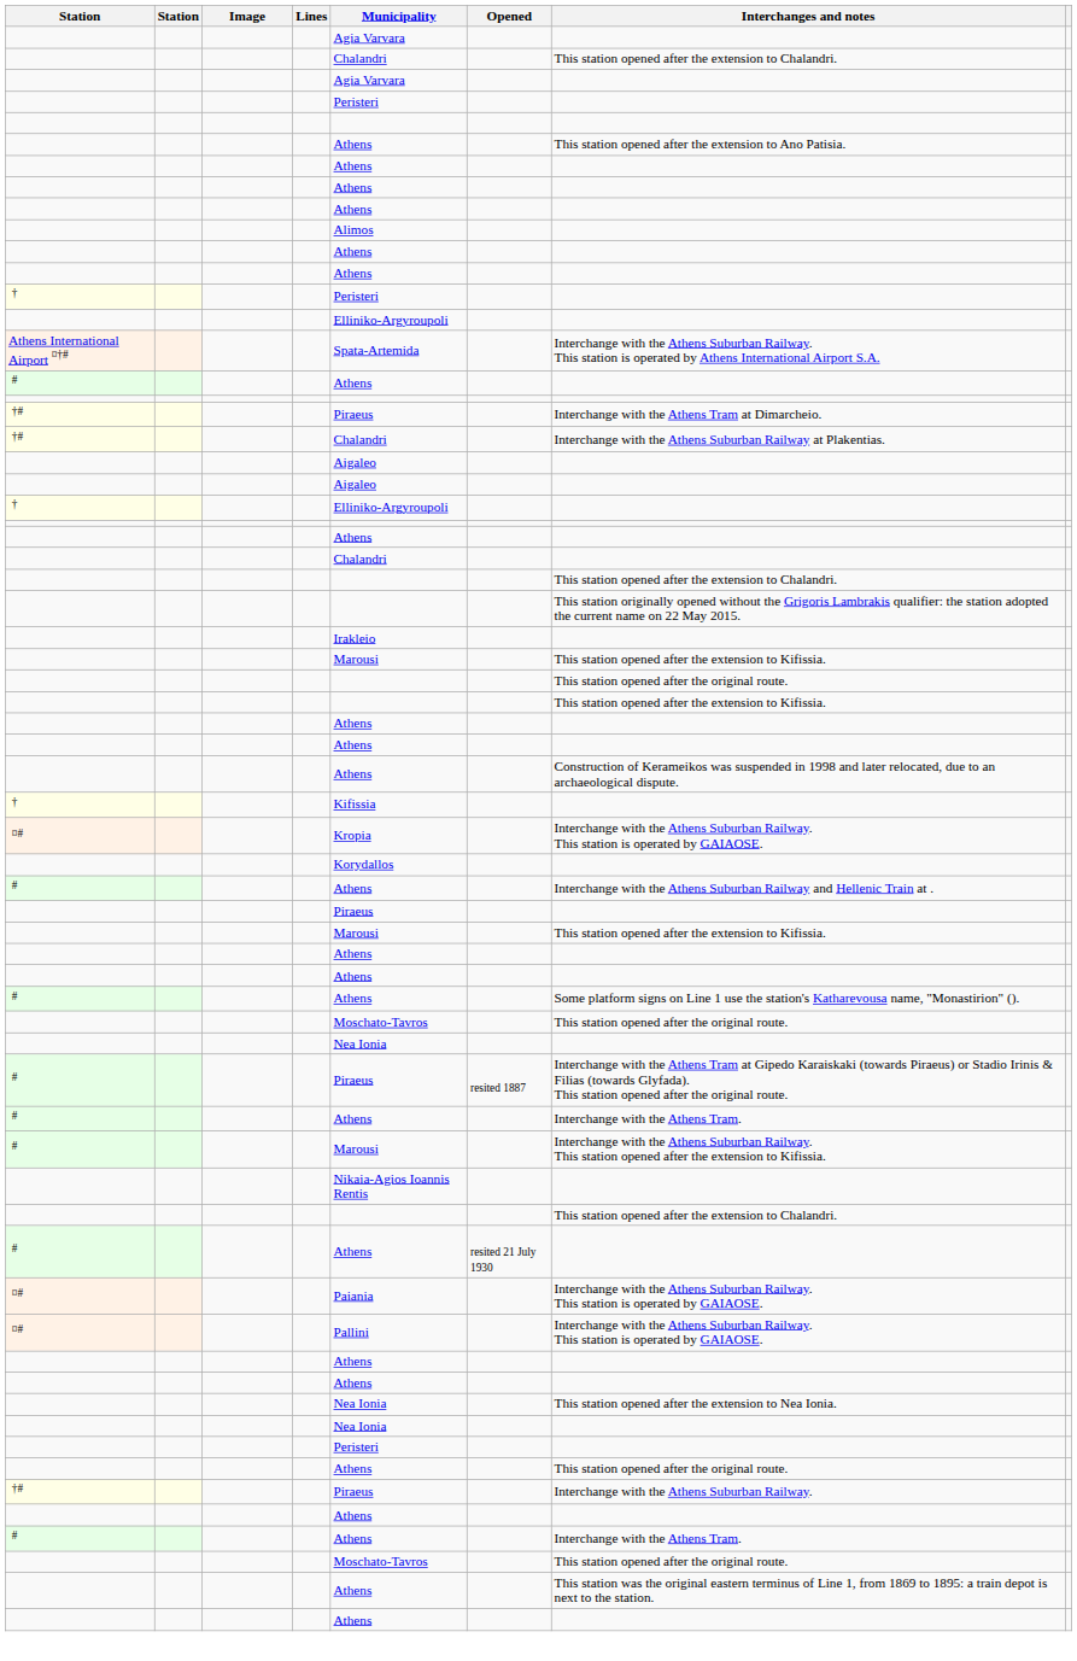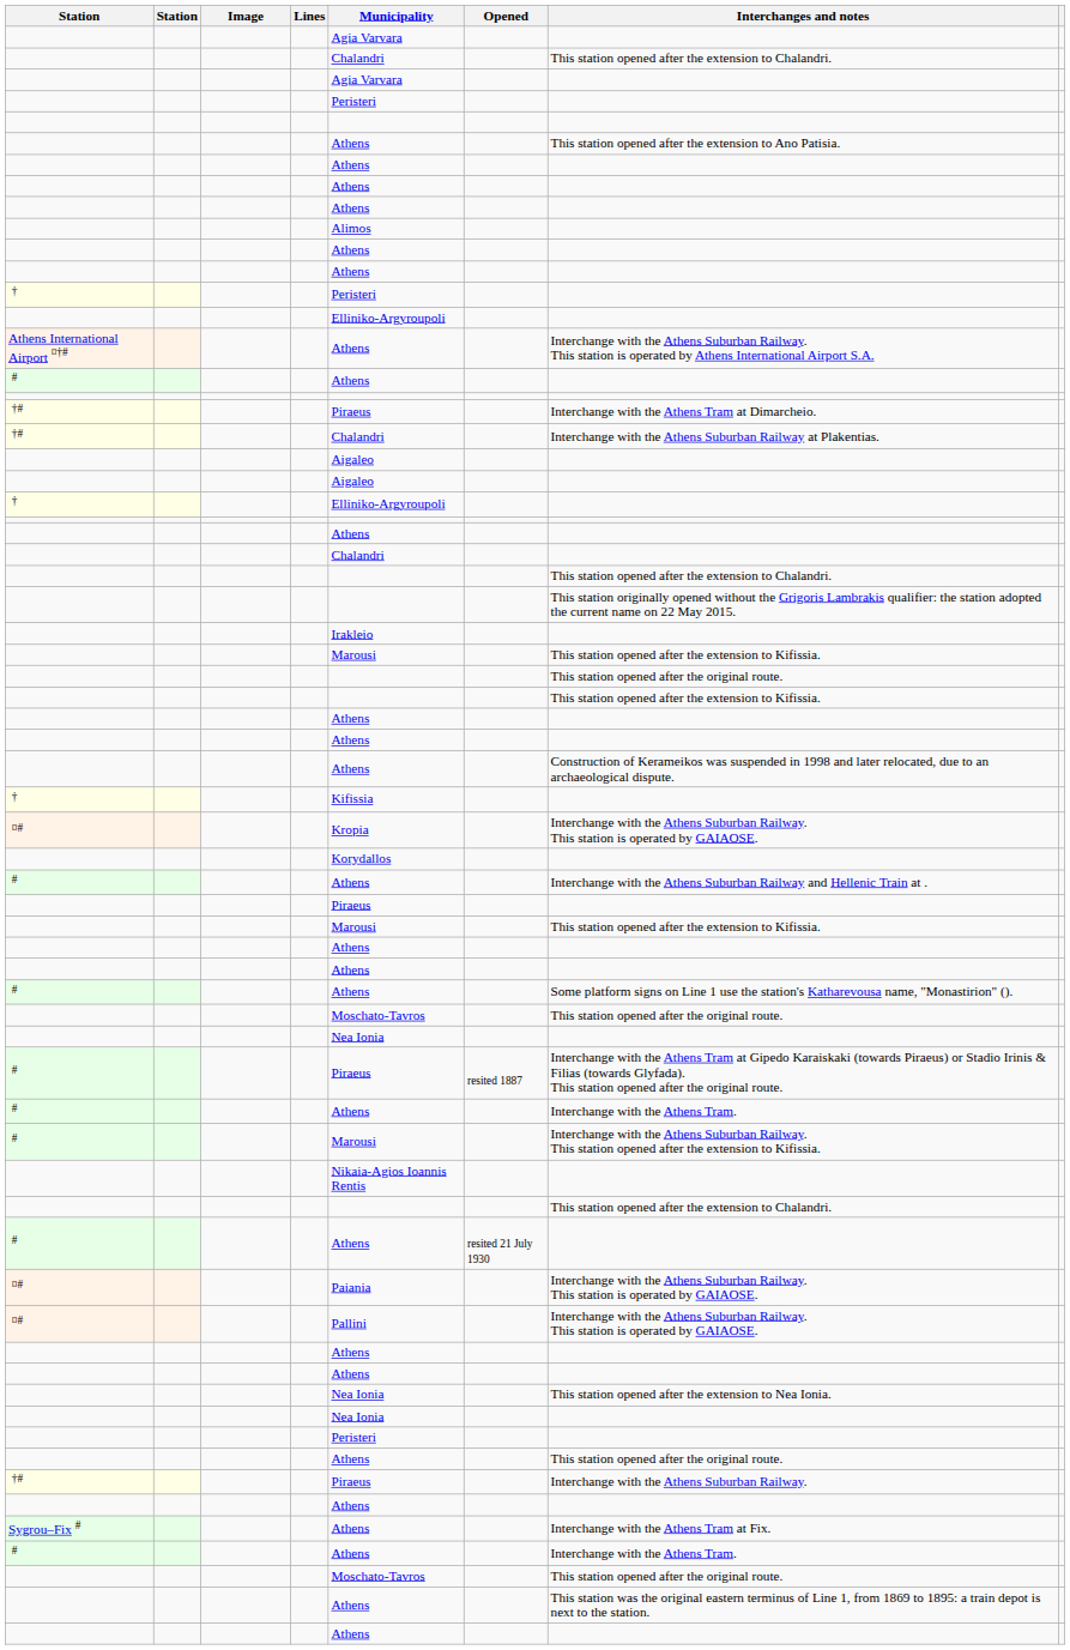Athens International Airport ¤†# | Municipality: Spata-Artemida -> Athens
+ row: Sygrou–Fix # | Athens | Interchange with the Athens Tram at Fix.
